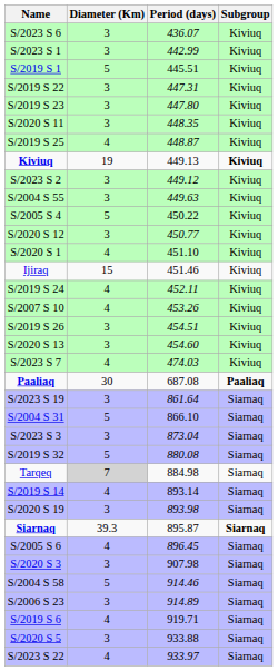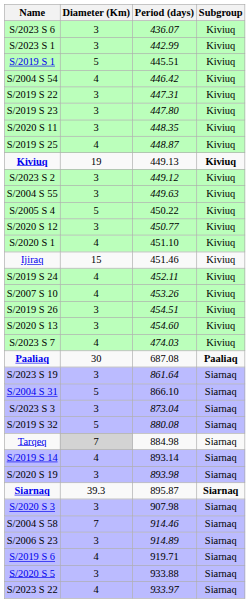+ row: S/2004 S 54 | 4 | 446.42 | Kiviuq
- row: S/2005 S 6 | 4 | 896.45 | Siarnaq
S/2004 S 58 | Diameter (Km): 5 -> 7
